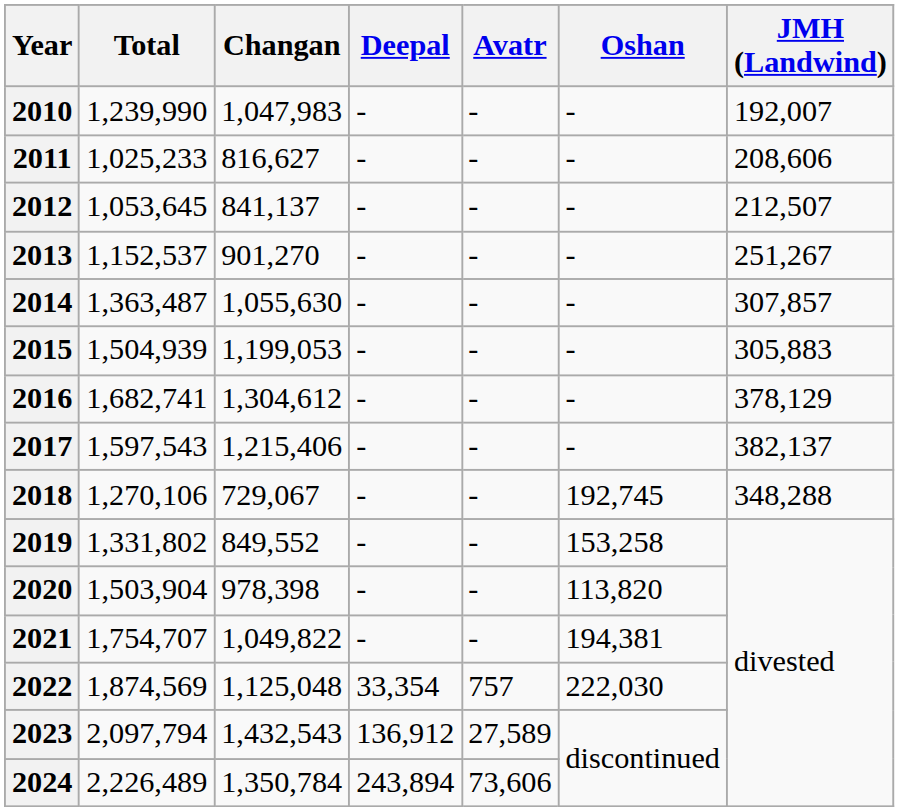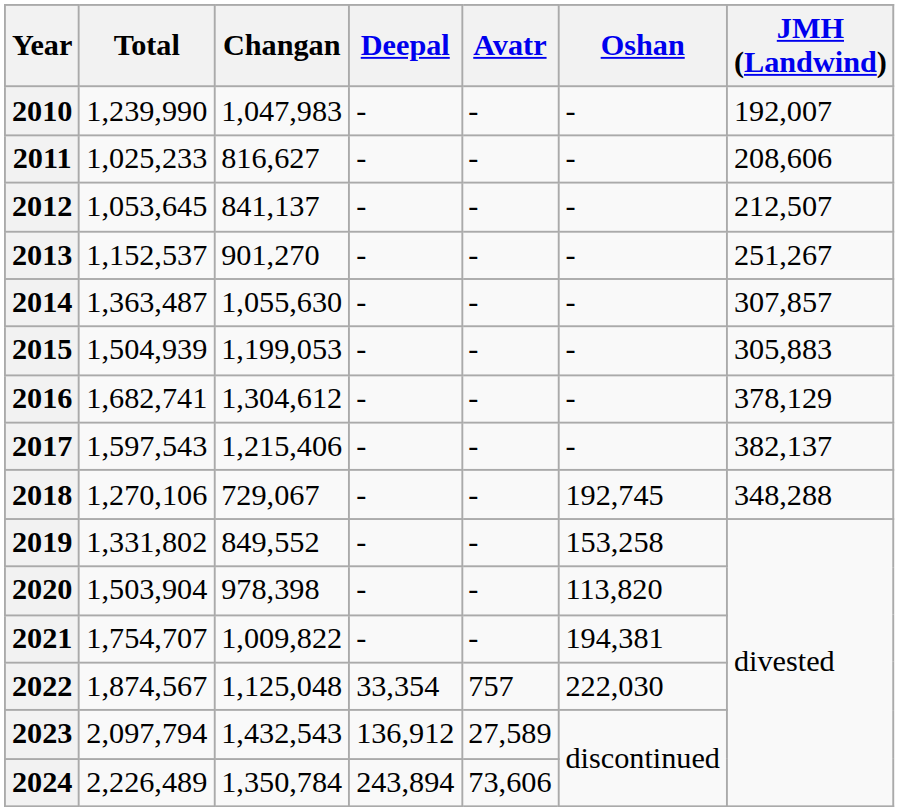2021 | Changan: 1,049,822 -> 1,009,822
2022 | Total: 1,874,569 -> 1,874,567
